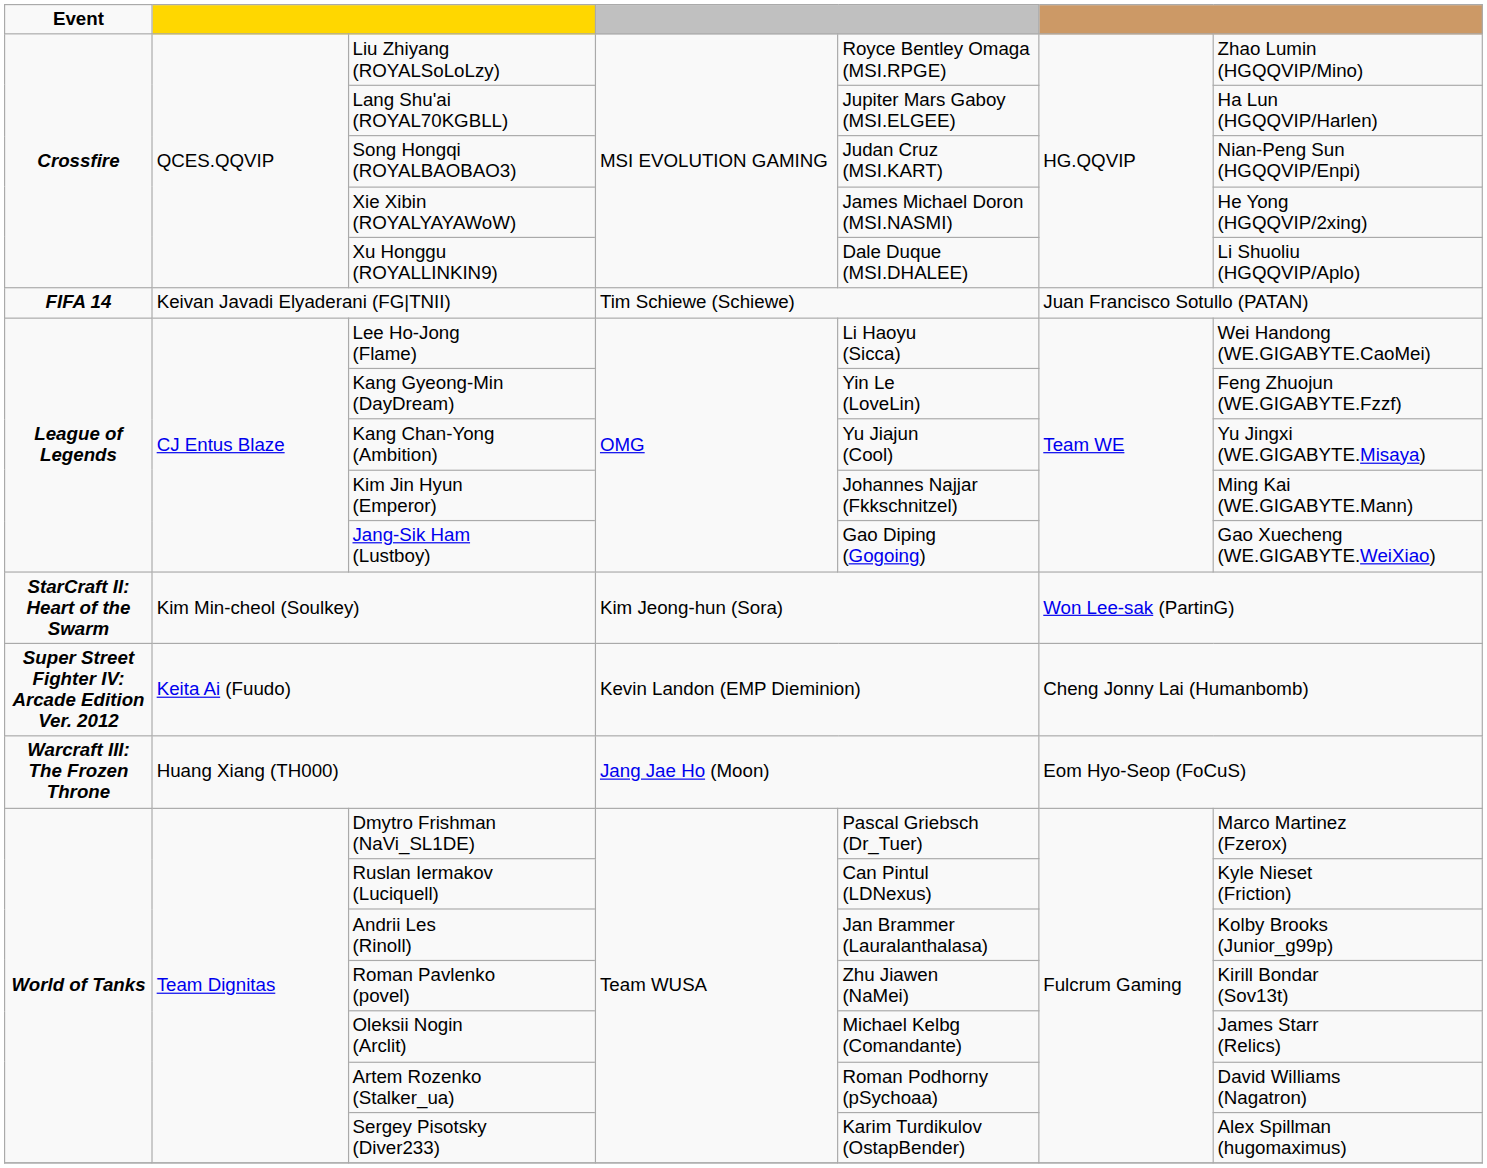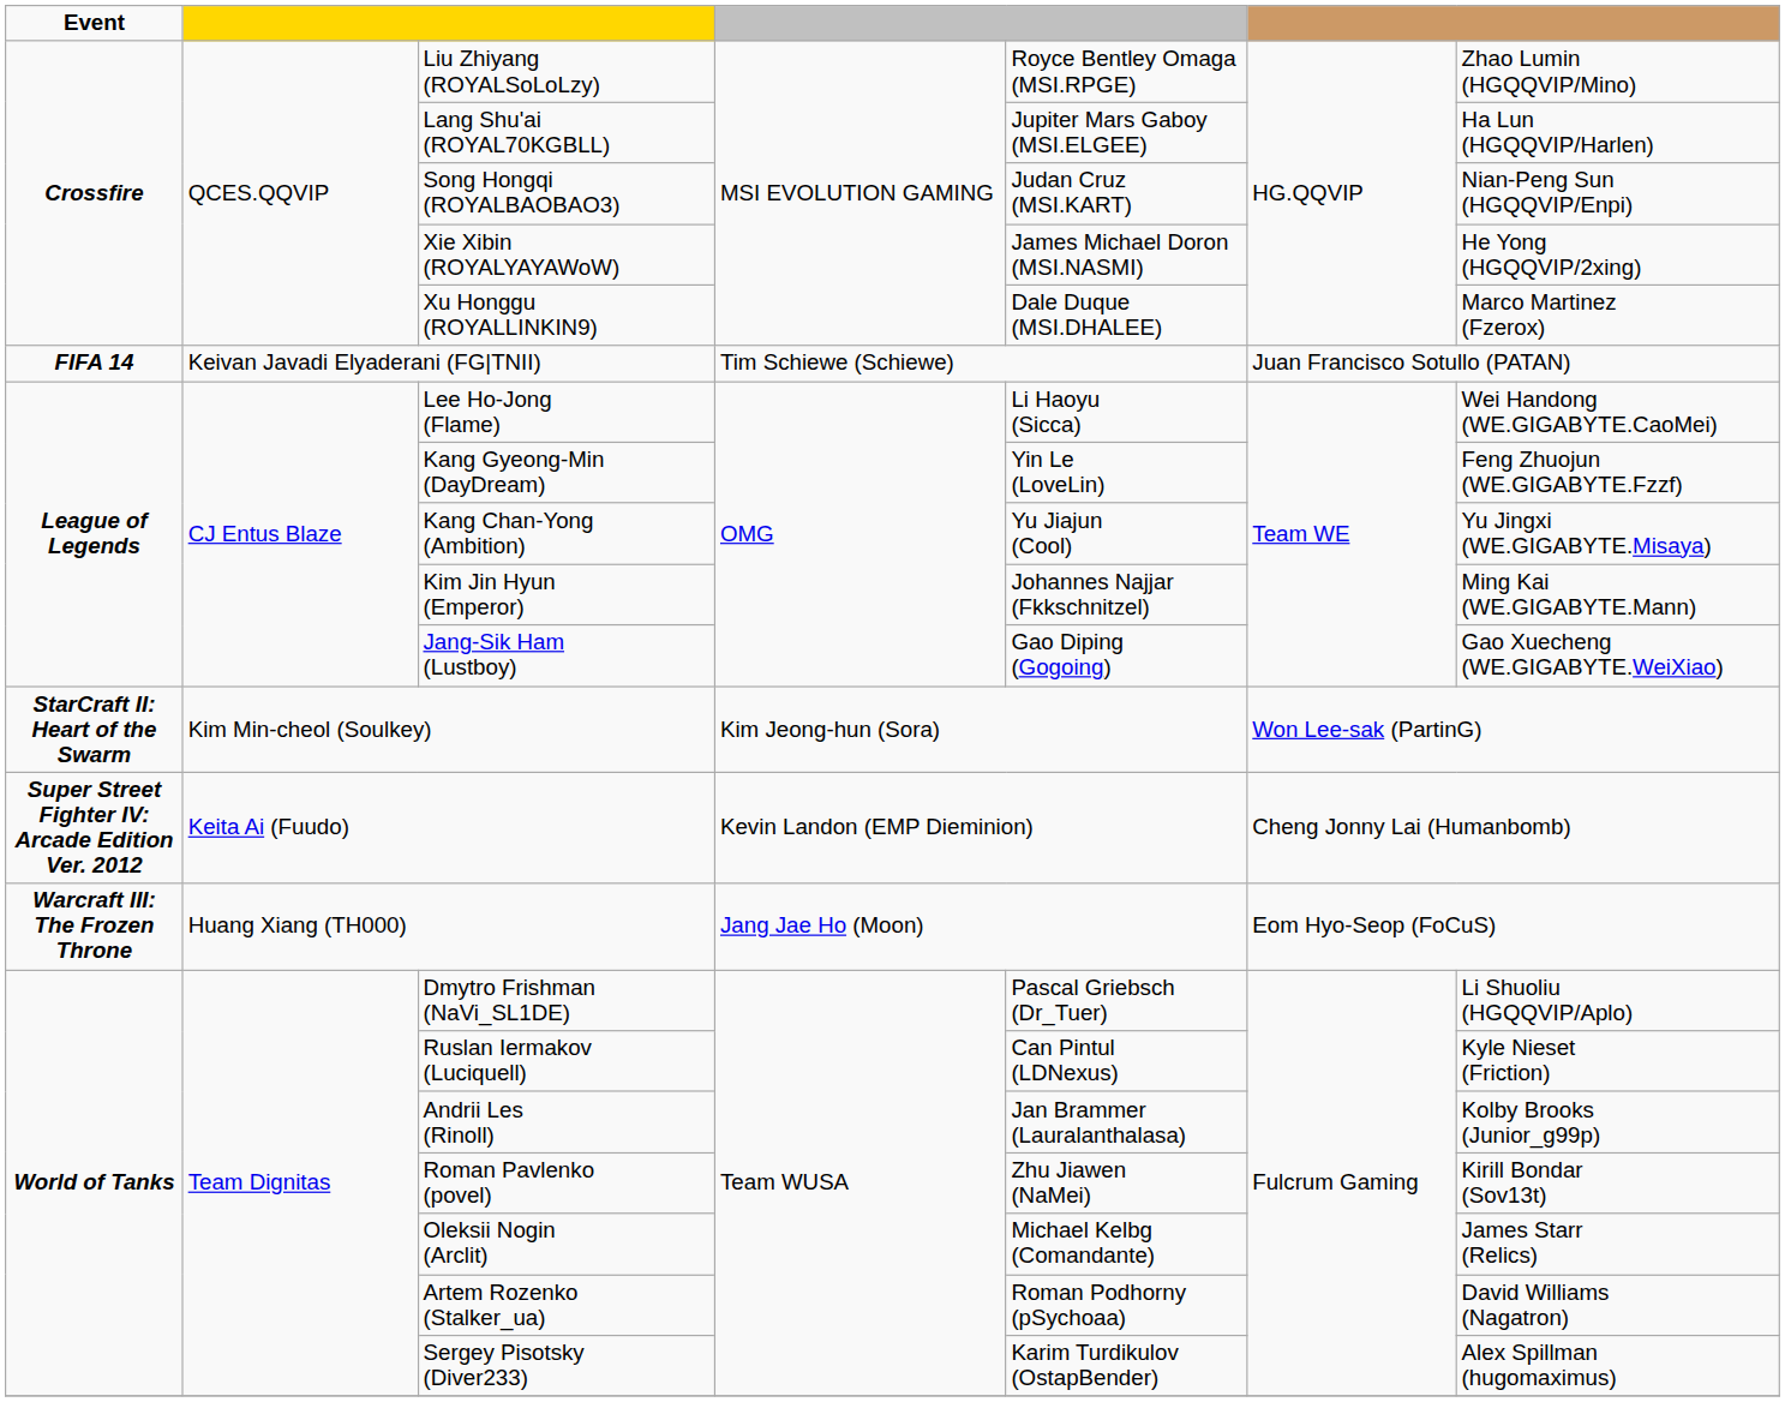Xu Honggu (ROYALLINKIN9) | column 7: Li Shuoliu (HGQQVIP/Aplo) -> Marco Martinez (Fzerox)
Dmytro Frishman (NaVi_SL1DE) | column 7: Marco Martinez (Fzerox) -> Li Shuoliu (HGQQVIP/Aplo)
